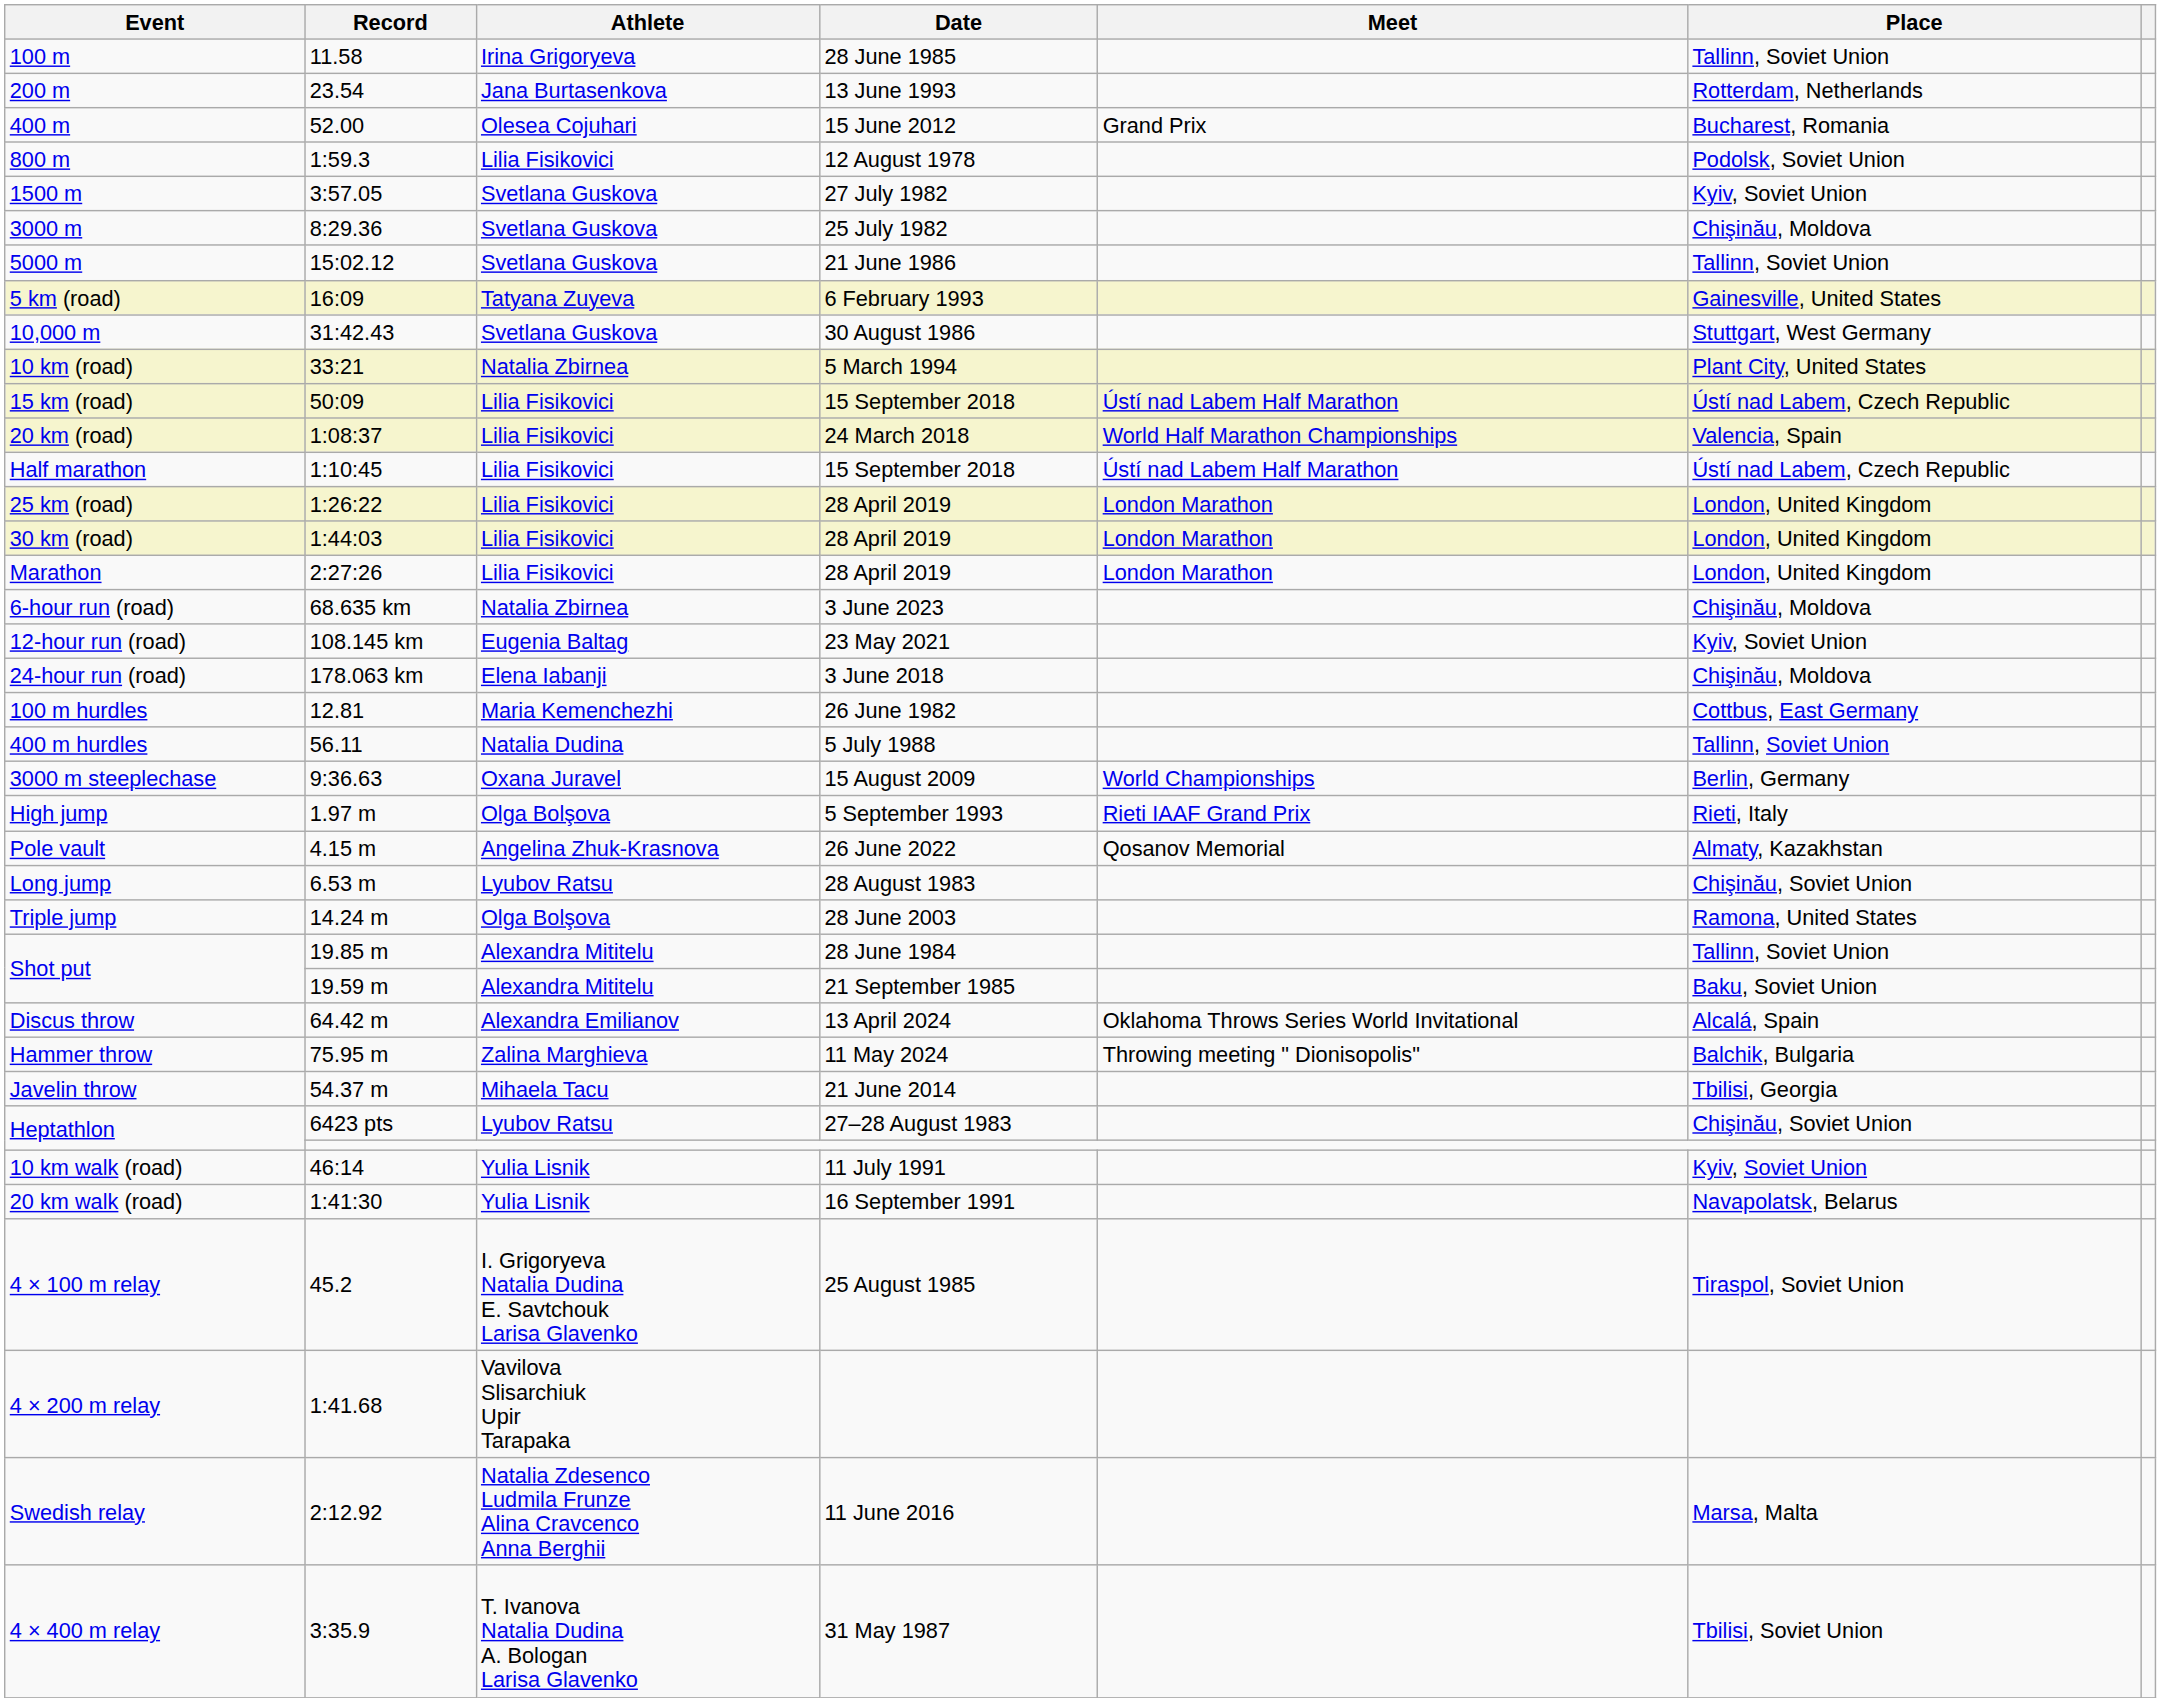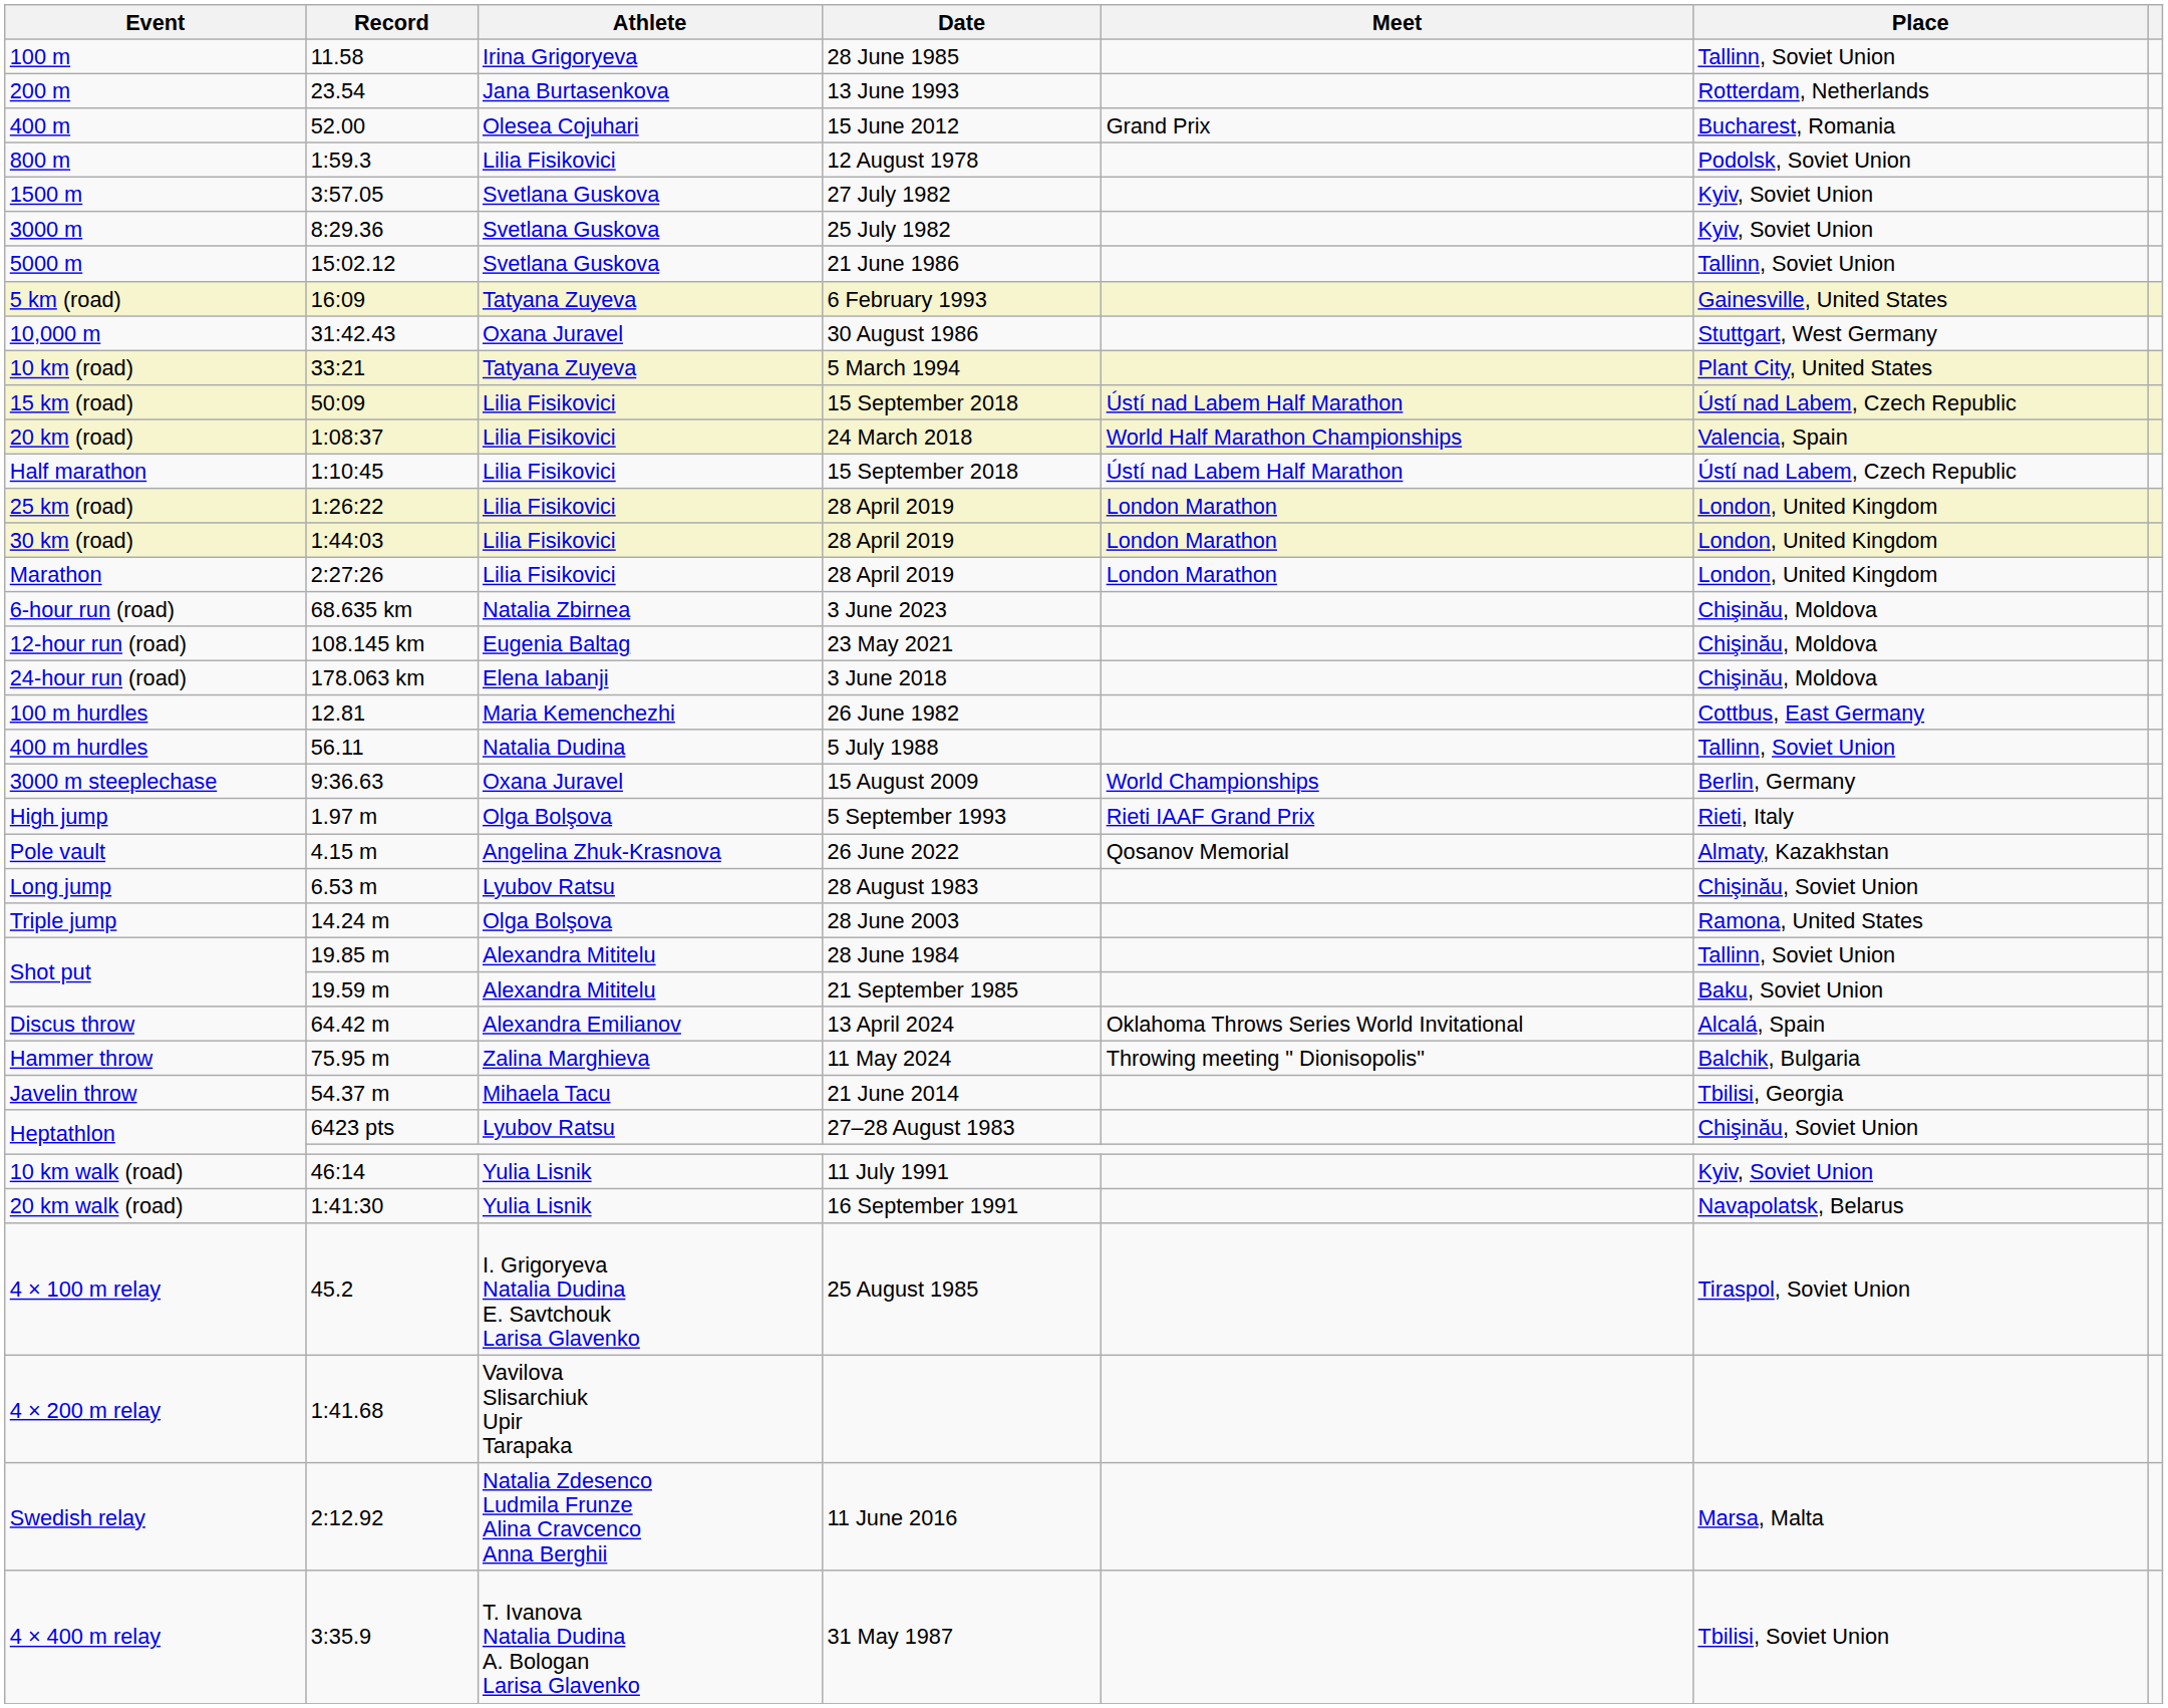3000 m | Place: Chişinău, Moldova -> Kyiv, Soviet Union
10,000 m | Athlete: Svetlana Guskova -> Oxana Juravel
10 km (road) | Athlete: Natalia Zbirnea -> Tatyana Zuyeva
12-hour run (road) | Place: Kyiv, Soviet Union -> Chişinău, Moldova
